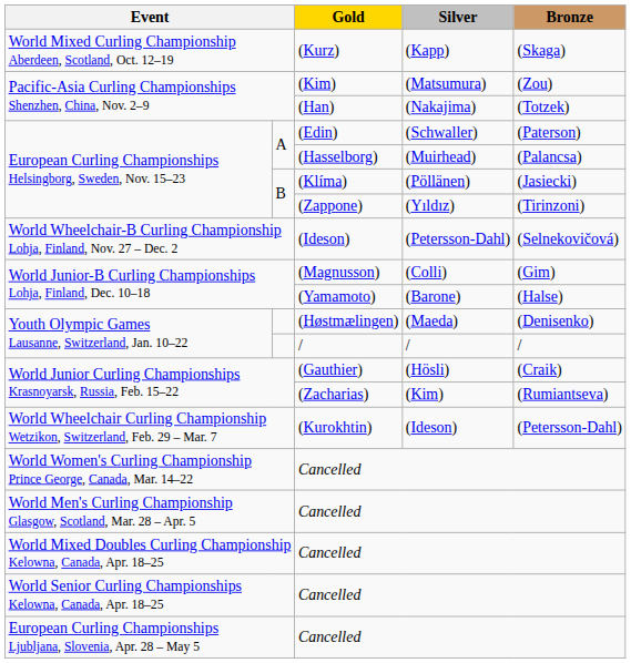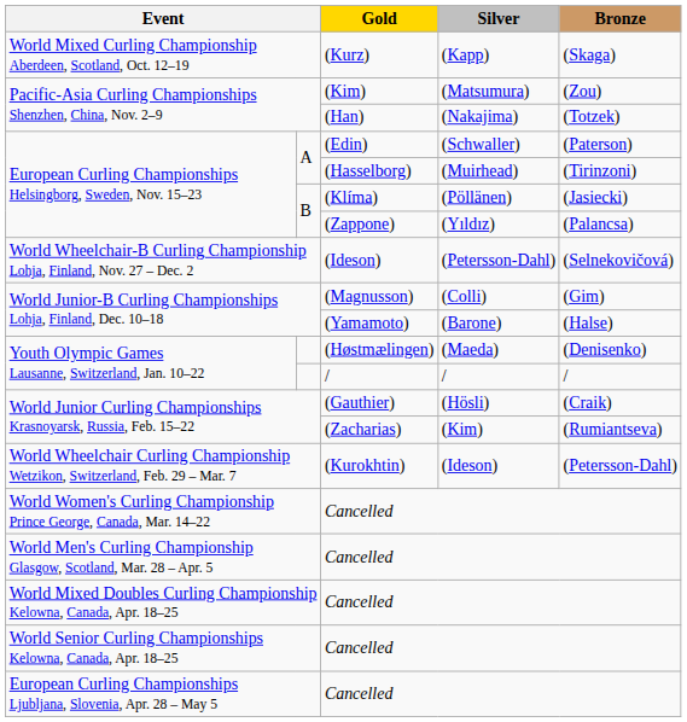(Hasselborg) | Bronze: (Palancsa) -> (Tirinzoni)
(Zappone) | Bronze: (Tirinzoni) -> (Palancsa)
